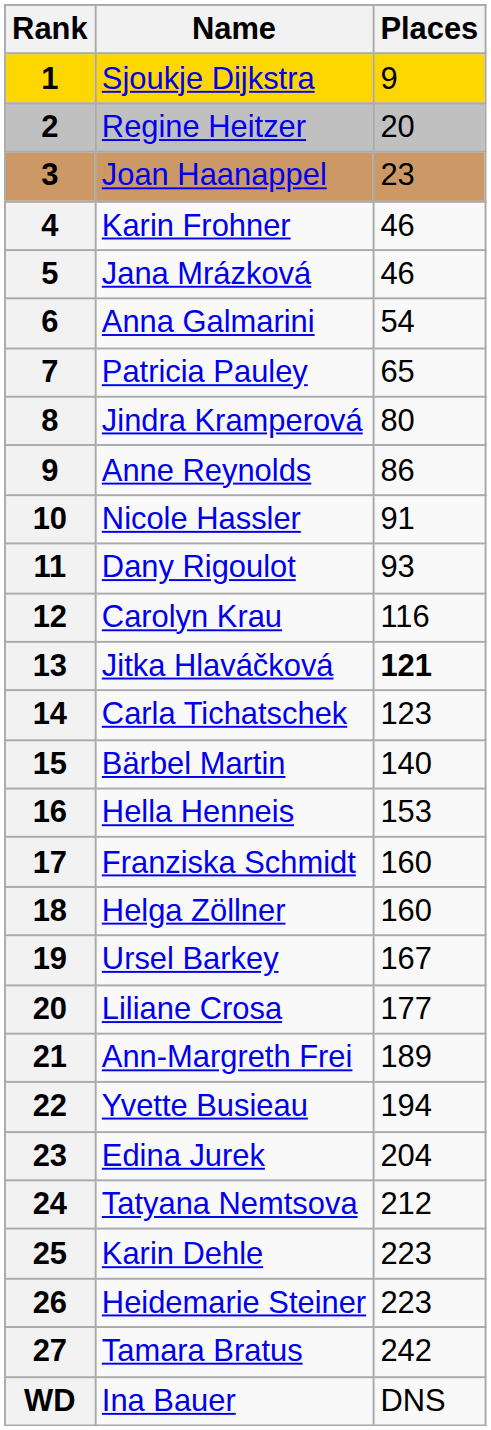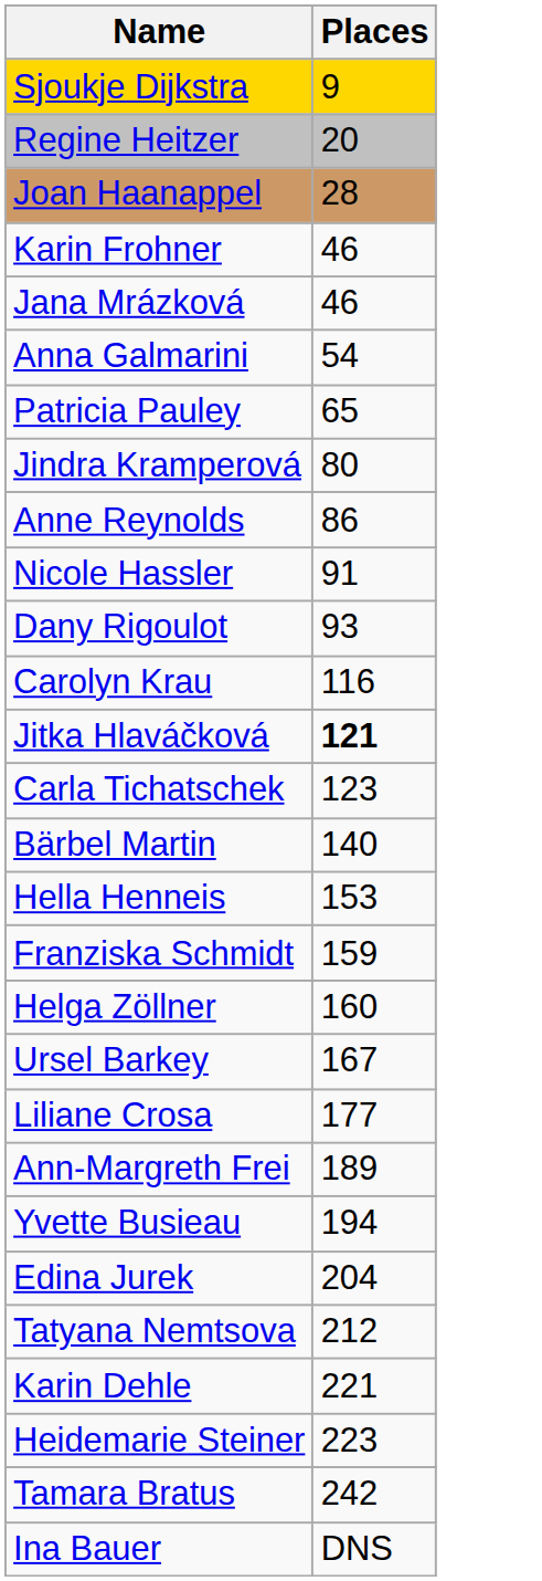- column: Rank | 1 | 2 | 3 | 4 | 5 | 6 | 7 | 8 | 9 | 10 | 11 | 12 | 13 | 14 | 15 | 16 | 17 | 18 | 19 | 20 | 21 | 22 | 23 | 24 | 25 | 26 | 27 | WD
Joan Haanappel | Places: 23 -> 28
Franziska Schmidt | Places: 160 -> 159
Karin Dehle | Places: 223 -> 221
